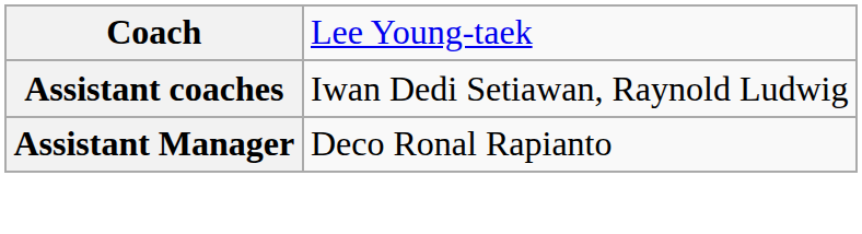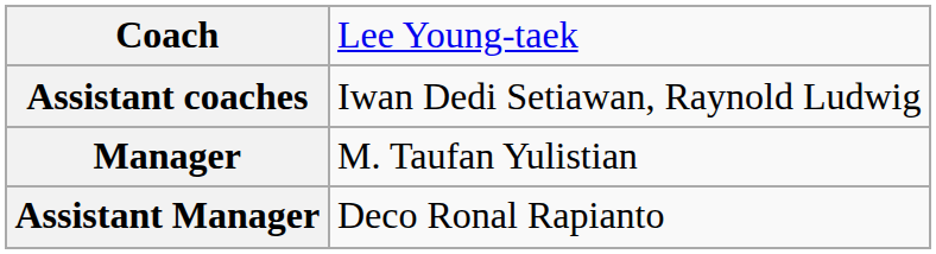+ row: Manager | M. Taufan Yulistian
